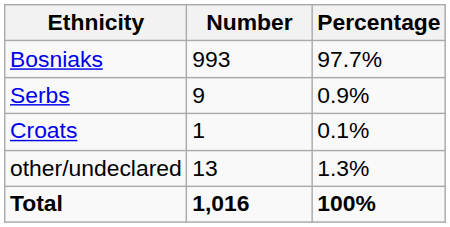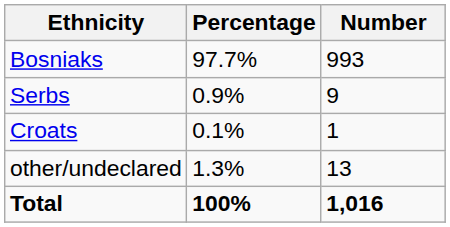columns swapped: Number <-> Percentage
